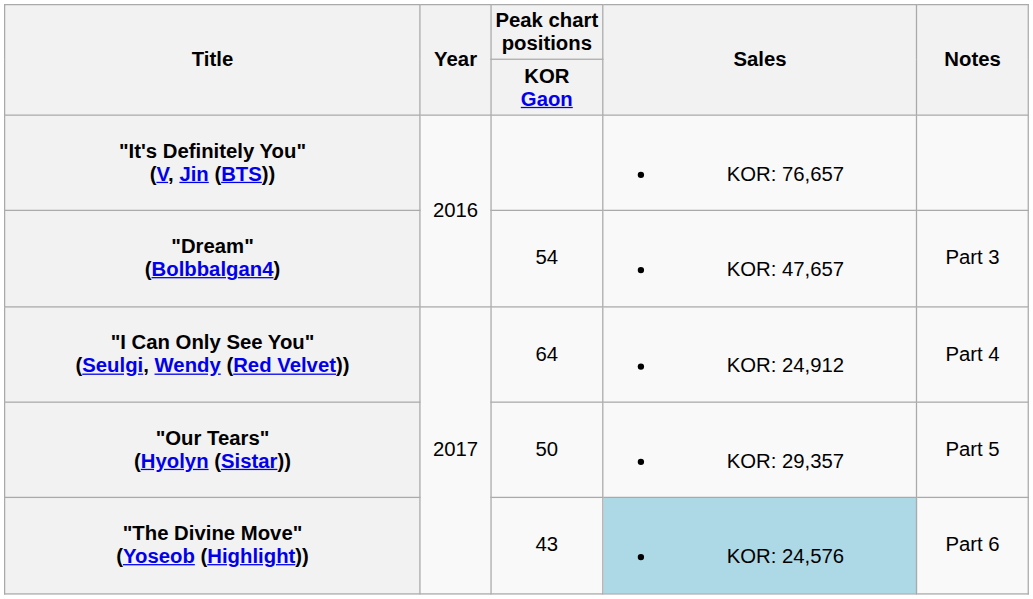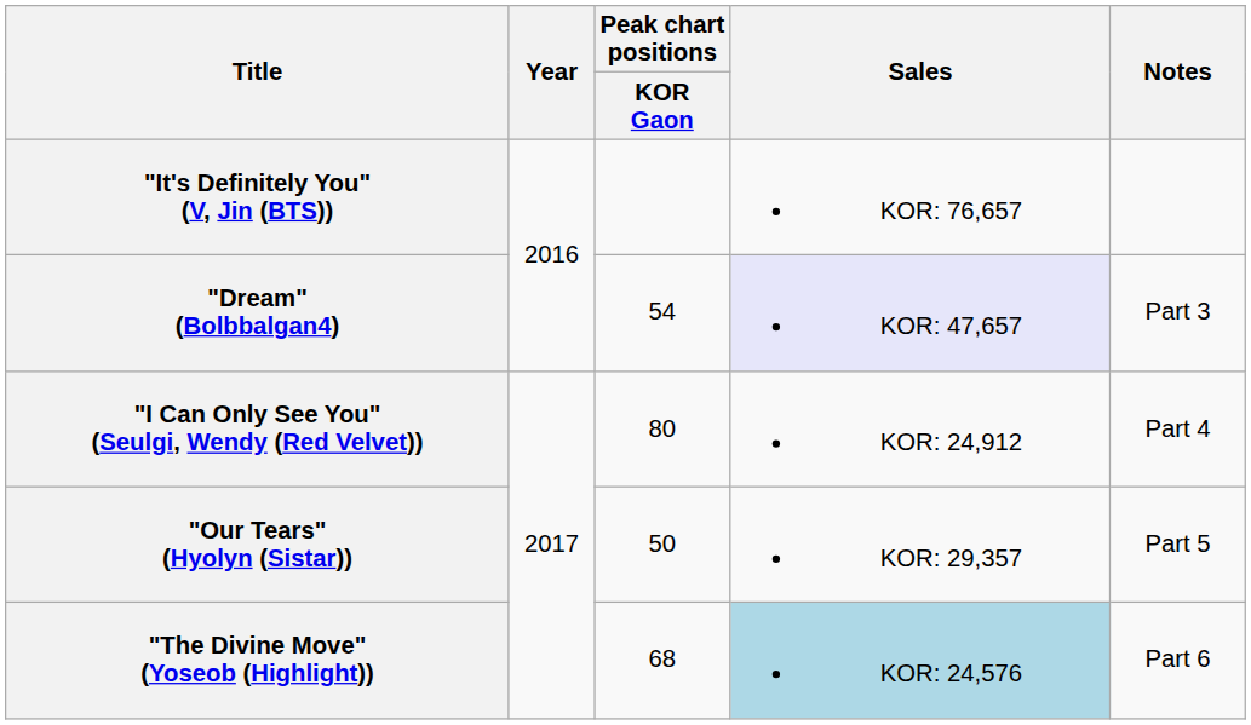"Dream" (Bolbbalgan4) | Sales: no background -> lavender background
"I Can Only See You" (Seulgi, Wendy (Red Velvet)) | Peak chart positions / KOR Gaon: 64 -> 80
"The Divine Move" (Yoseob (Highlight)) | Peak chart positions / KOR Gaon: 43 -> 68
